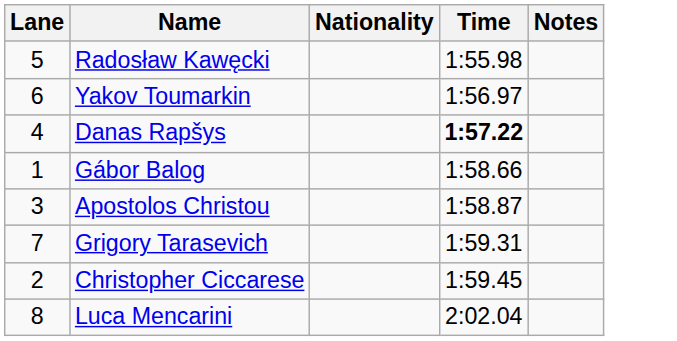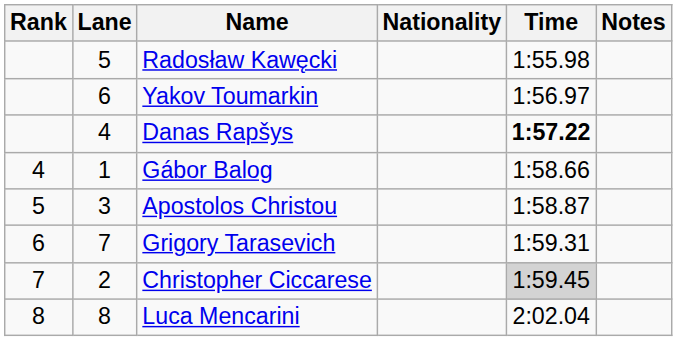+ column: Rank | 4 | 5 | 6 | 7 | 8
Christopher Ciccarese | Time: no background -> lightgrey background
